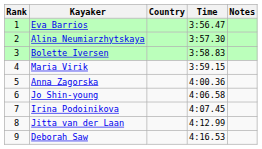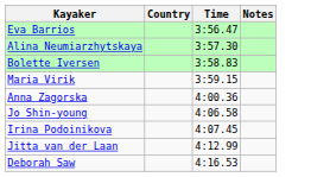- column: Rank | 1 | 2 | 3 | 4 | 5 | 6 | 7 | 8 | 9
